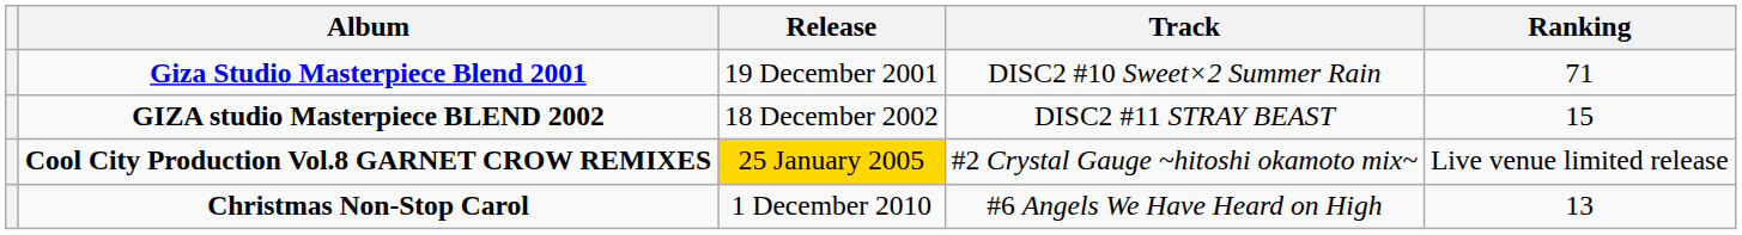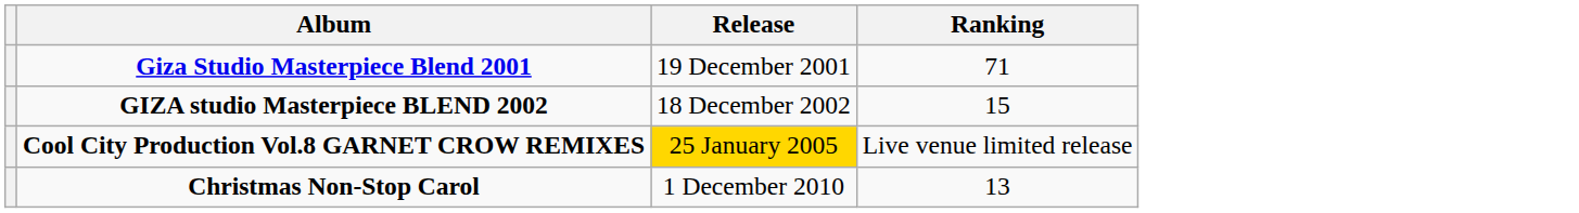- column: Track | DISC2 #10 Sweet×2 Summer Rain | DISC2 #11 STRAY BEAST | #2 Crystal Gauge ~hitoshi okamoto mix~ | #6 Angels We Have Heard on High
